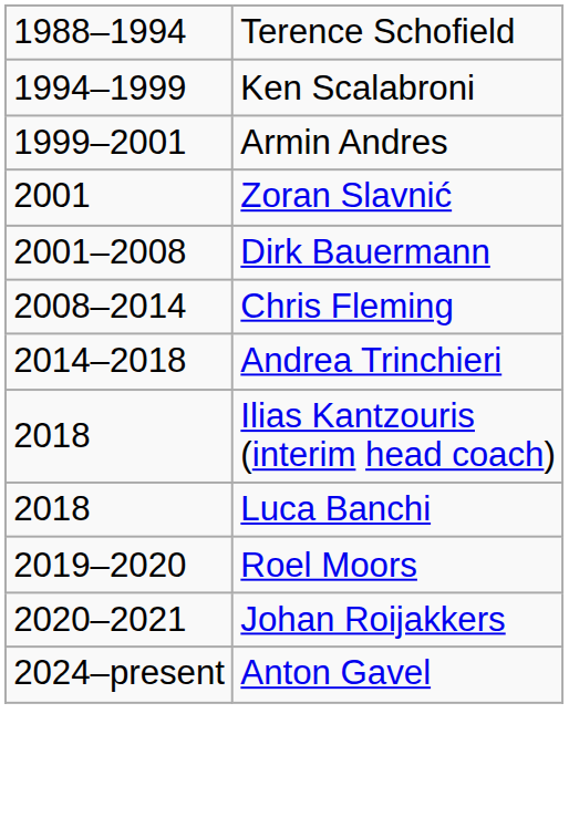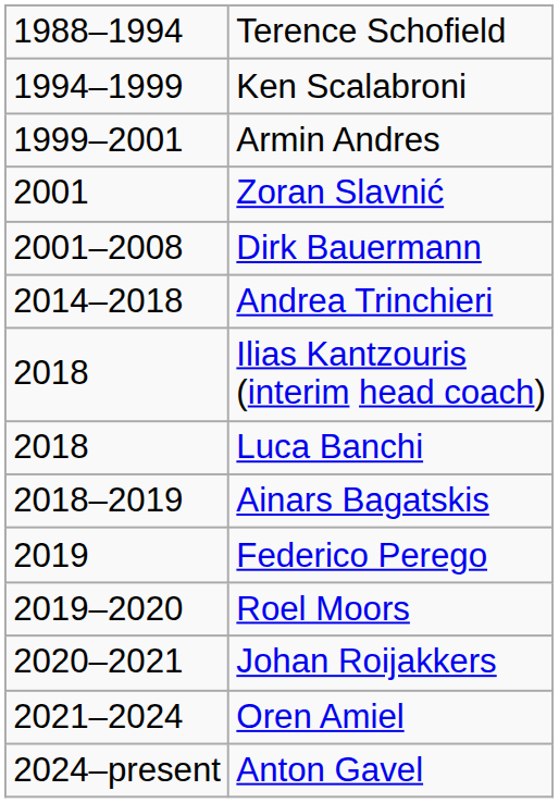- row: 2008–2014 | Chris Fleming
+ row: 2018–2019 | Ainars Bagatskis
+ row: 2019 | Federico Perego
+ row: 2021–2024 | Oren Amiel
